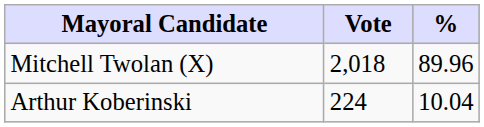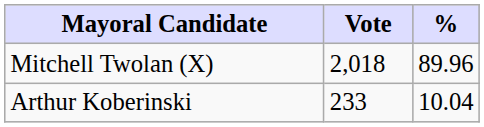Arthur Koberinski | Vote: 224 -> 233
